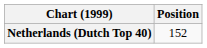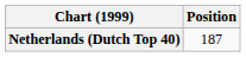Netherlands (Dutch Top 40) | Position: 152 -> 187
